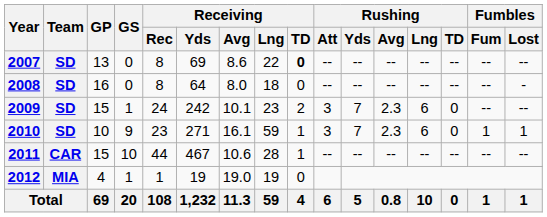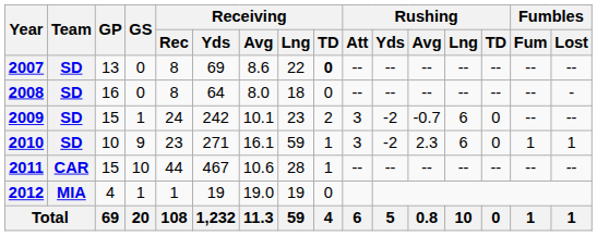2009 | Rushing / Yds: 7 -> -2
2009 | Rushing / Avg: 2.3 -> -0.7
2010 | Rushing / Yds: 7 -> -2
